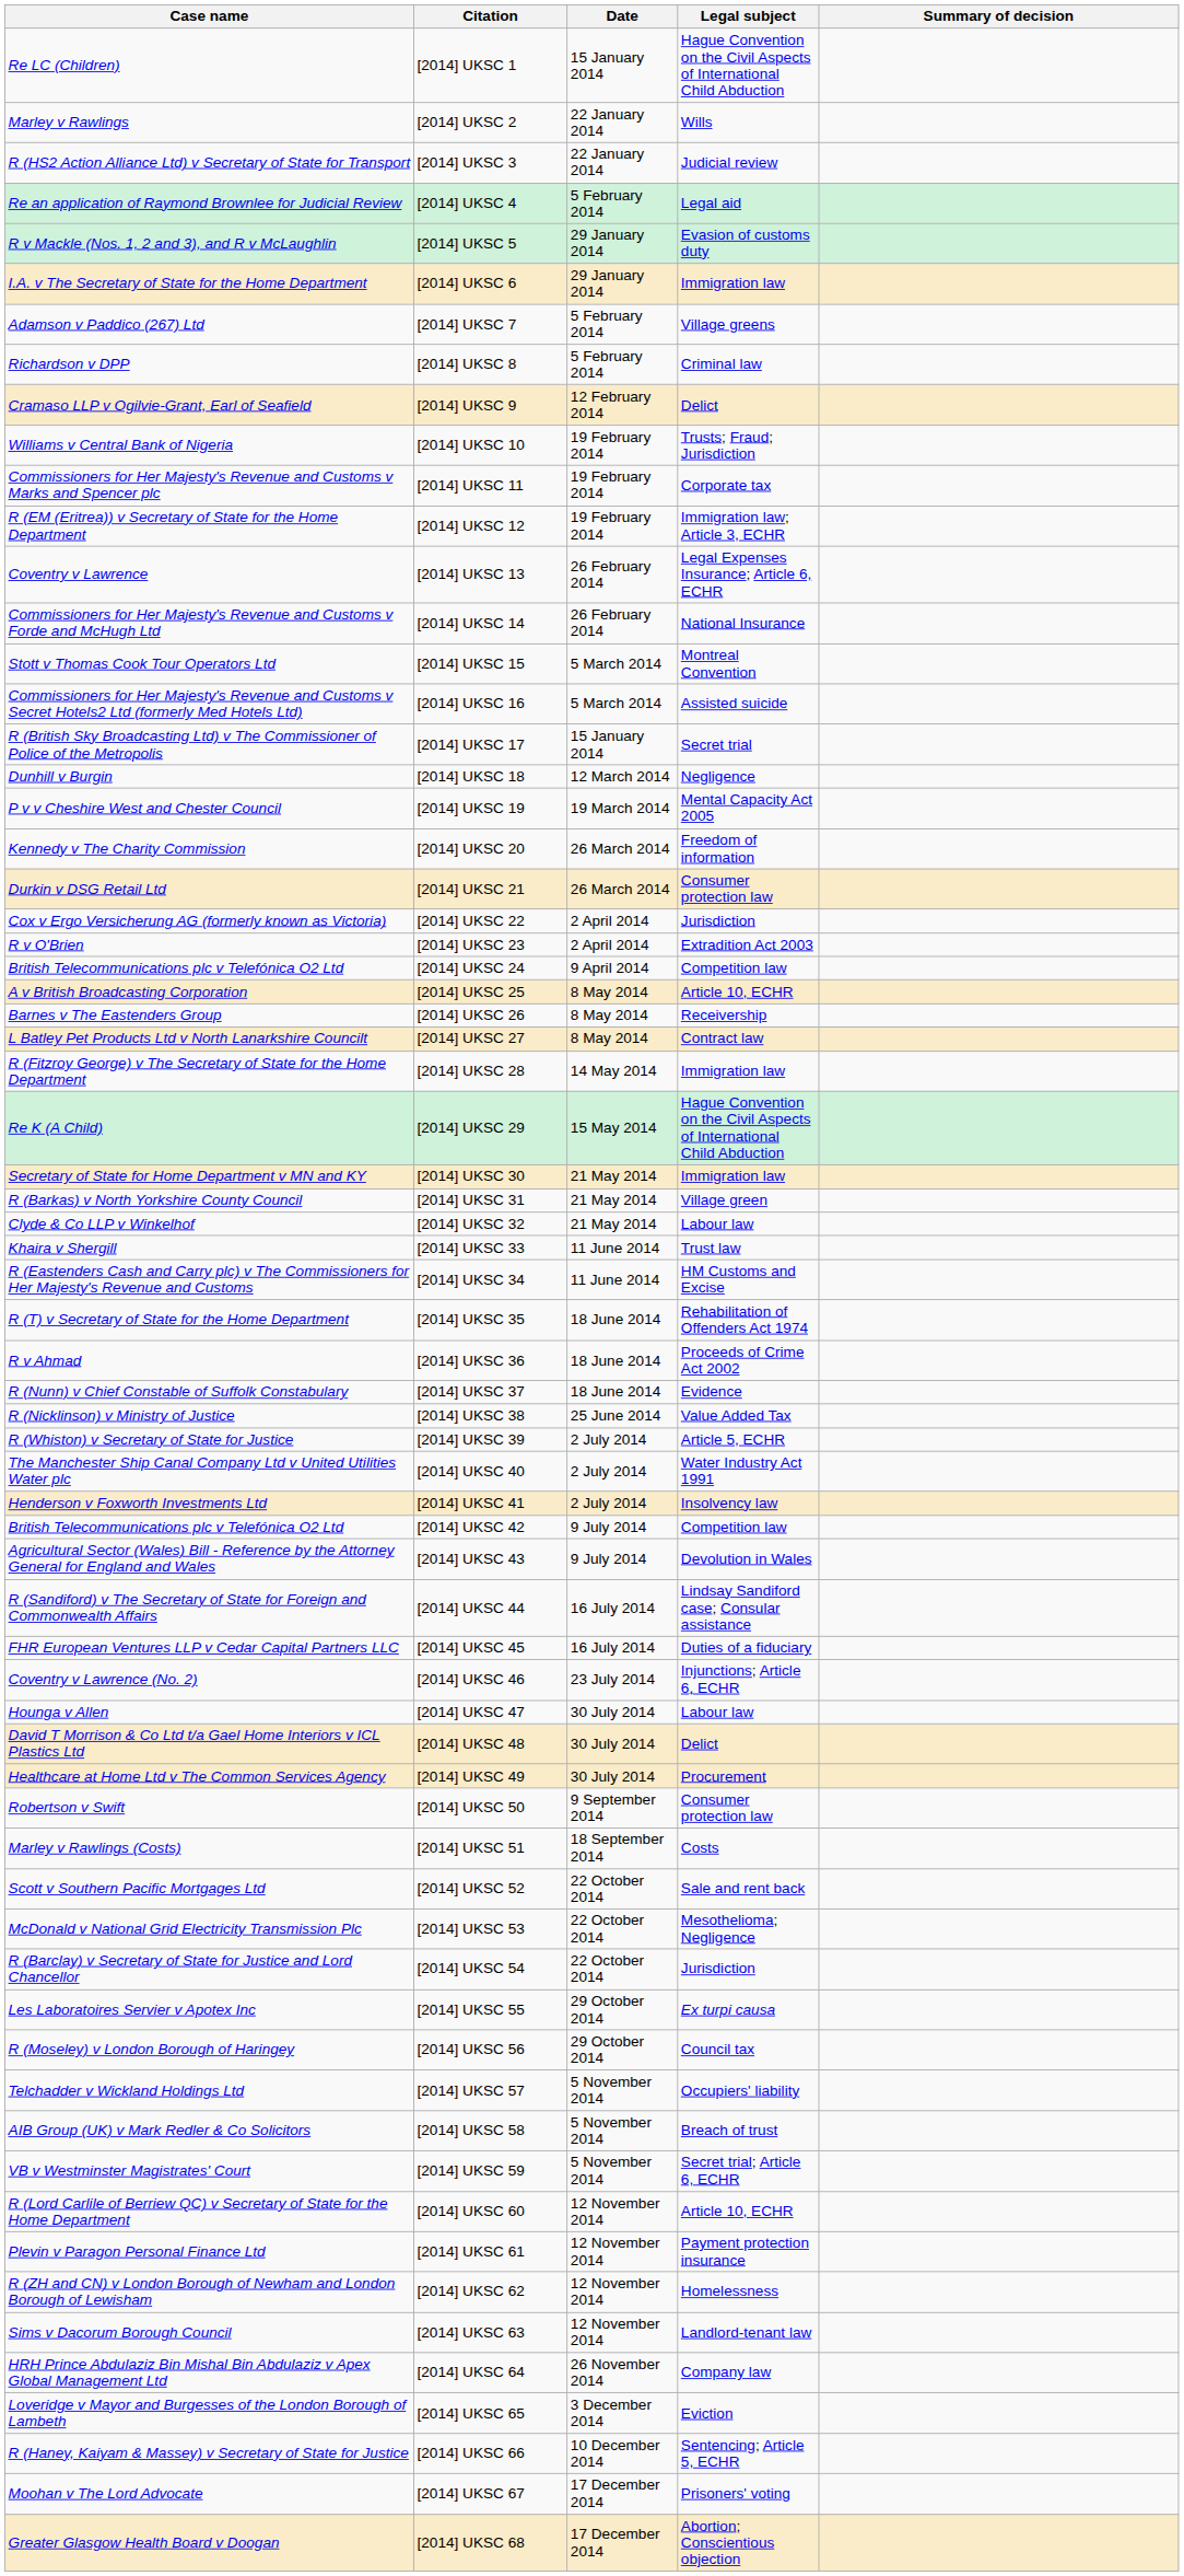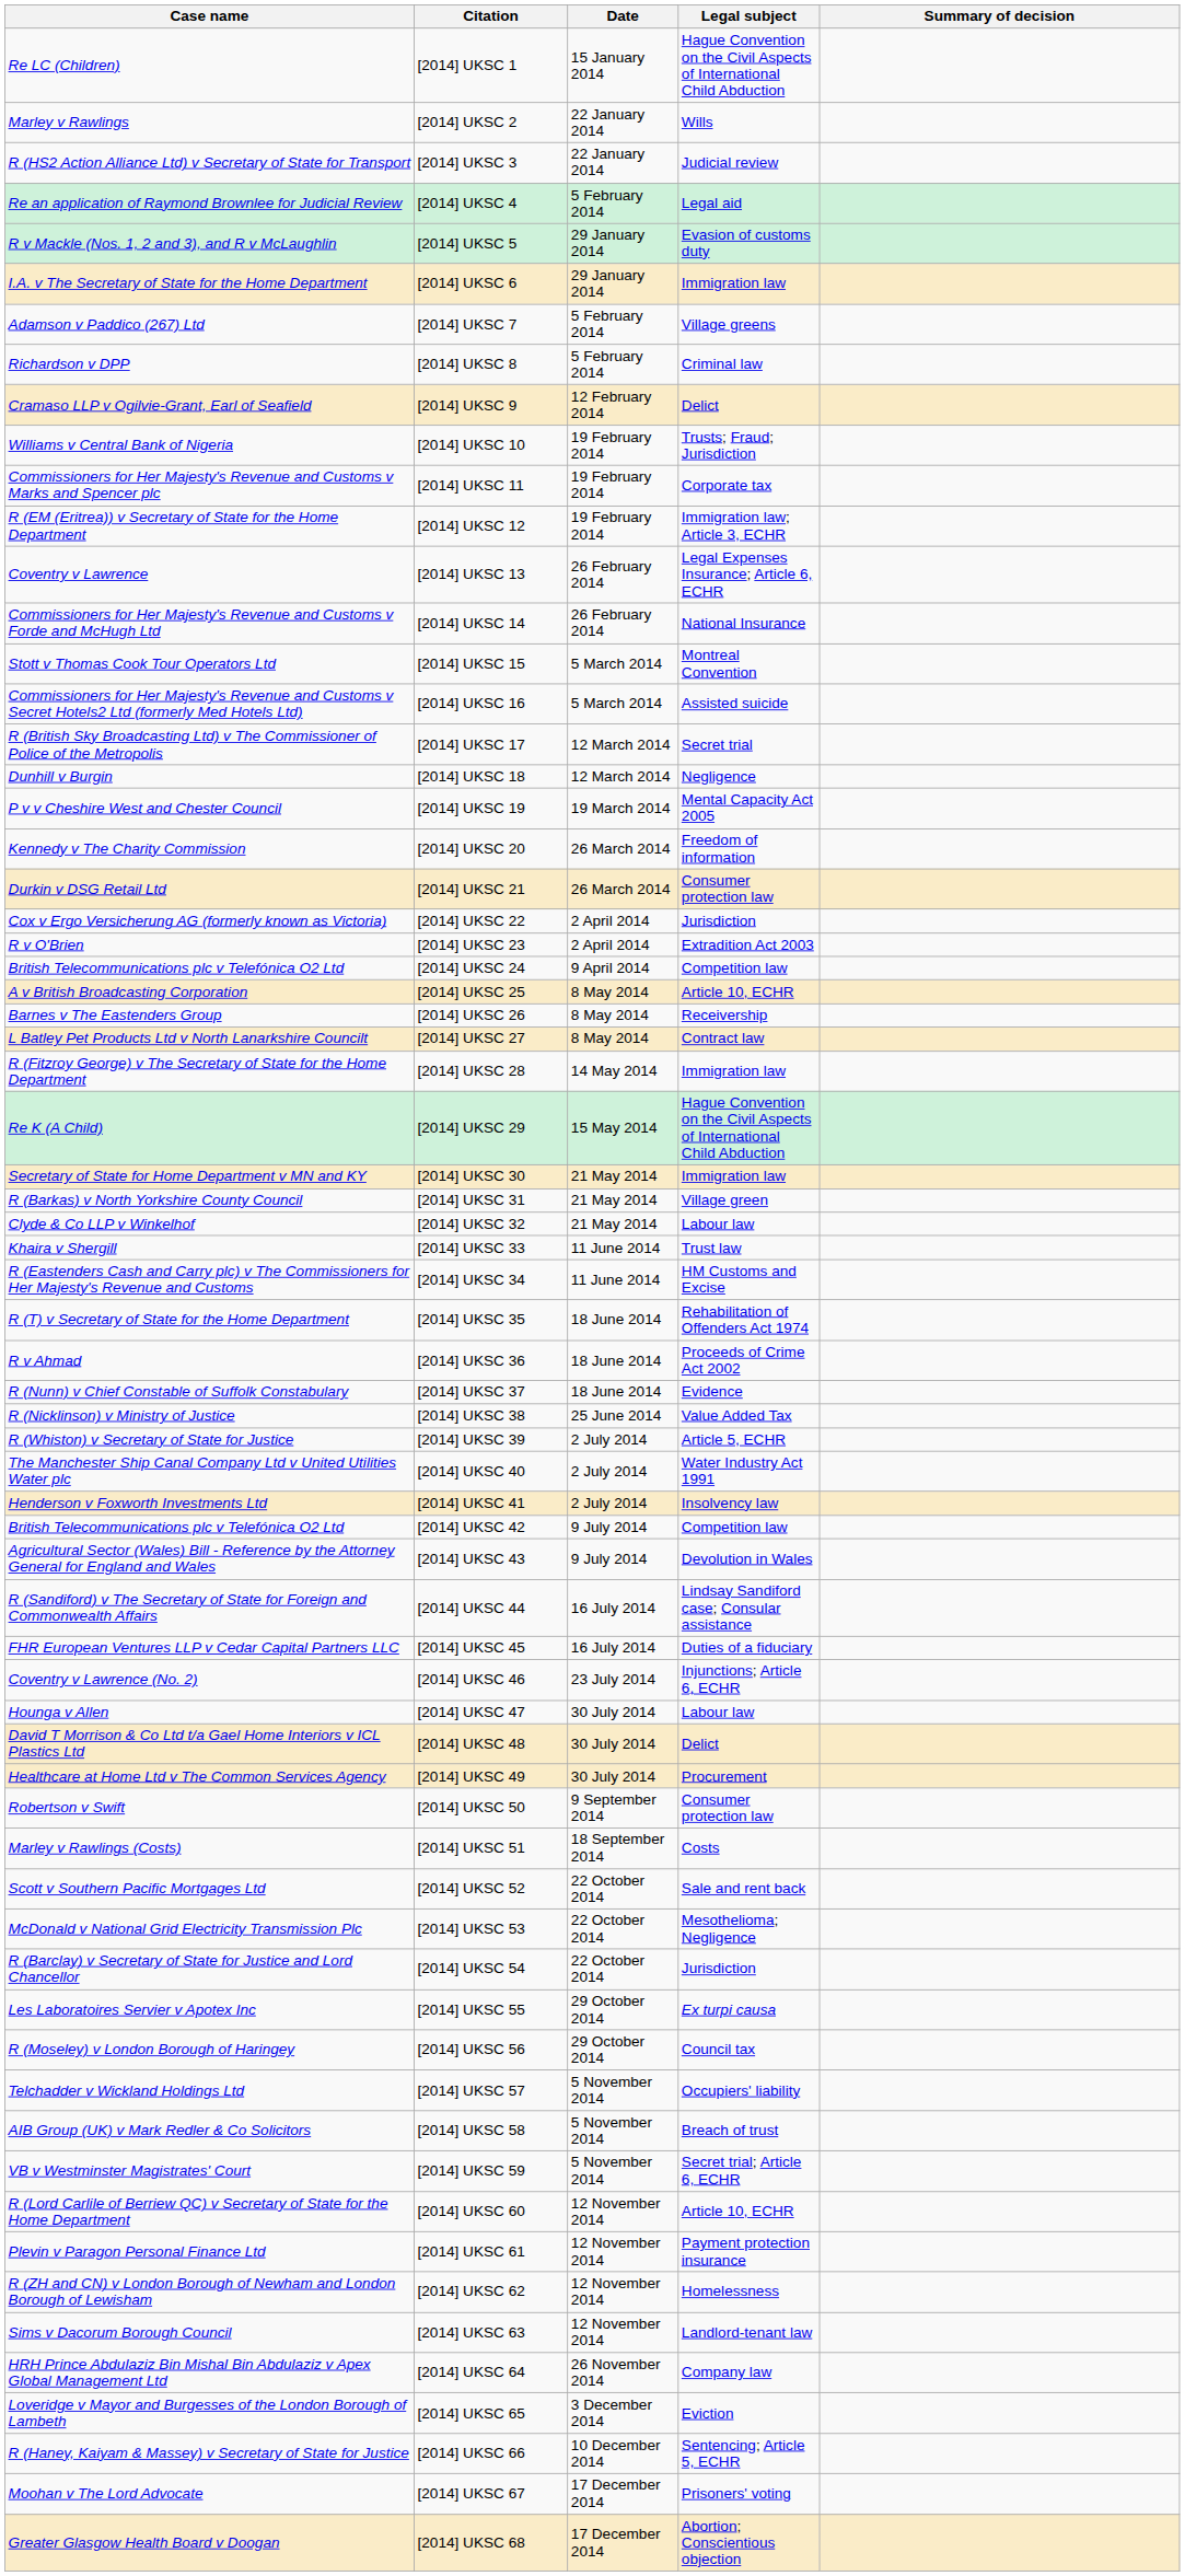[2014] UKSC 17 | Date: 15 January 2014 -> 12 March 2014
